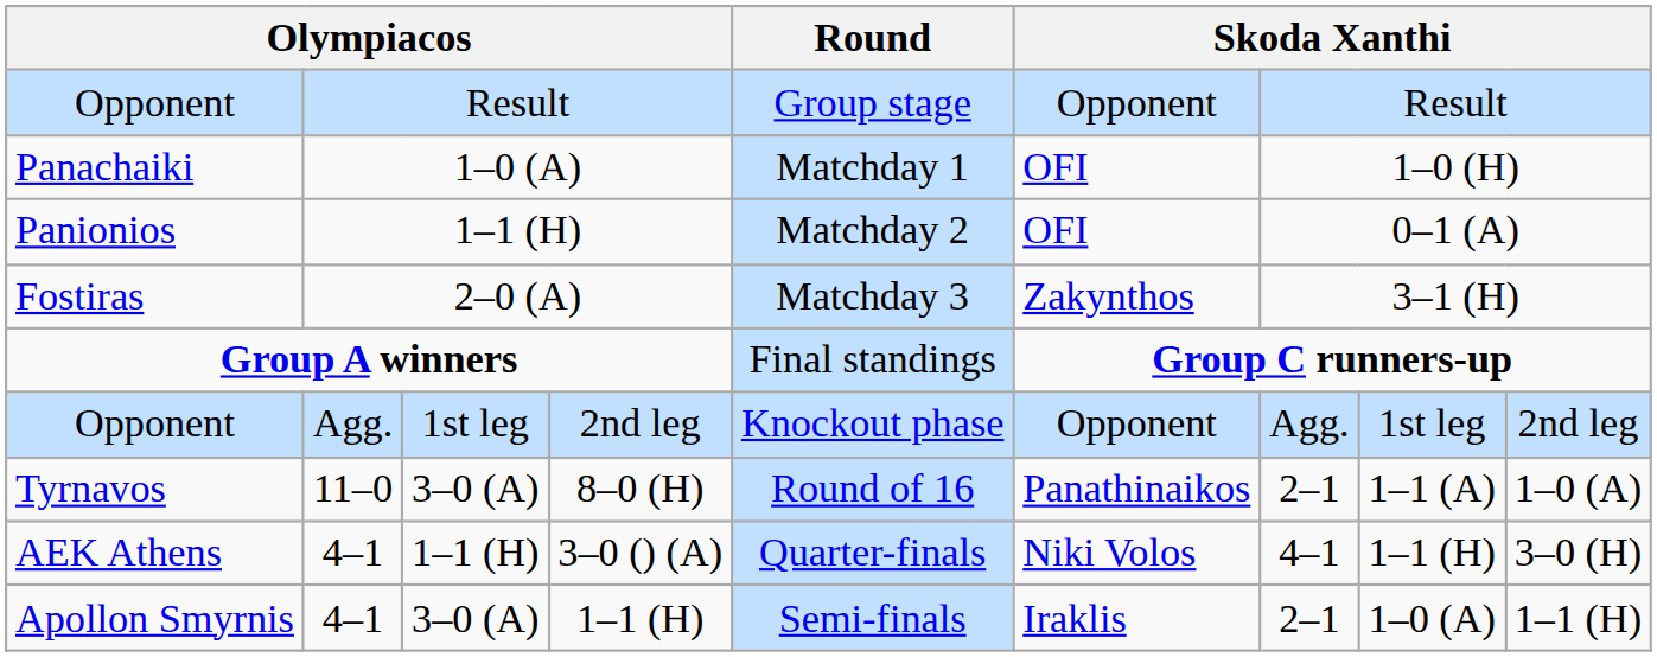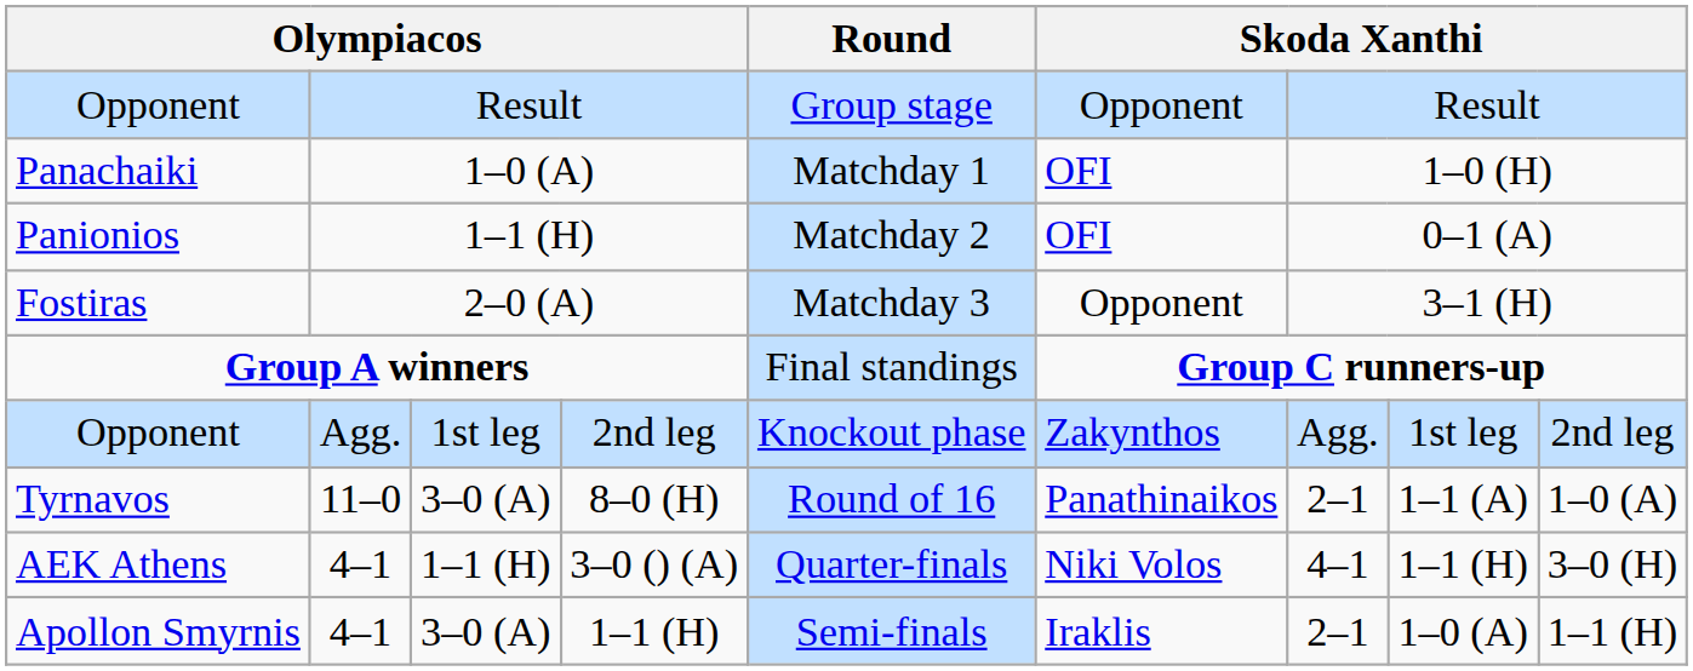Fostiras | column 6: Zakynthos -> Opponent
Opponent / Agg. | column 6: Opponent -> Zakynthos
